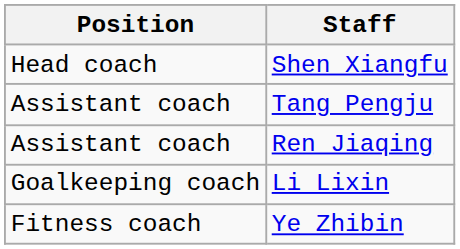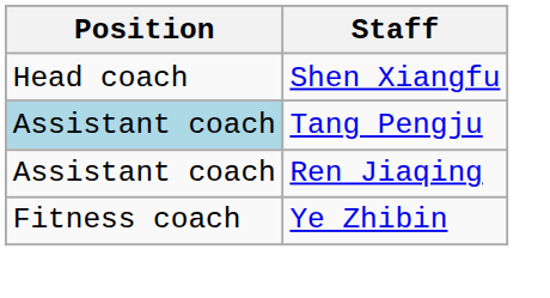Tang Pengju | Position: no background -> lightblue background
- row: Goalkeeping coach | Li Lixin
